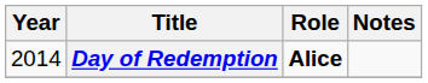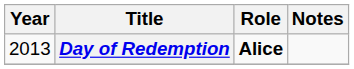Day of Redemption | Year: 2014 -> 2013
